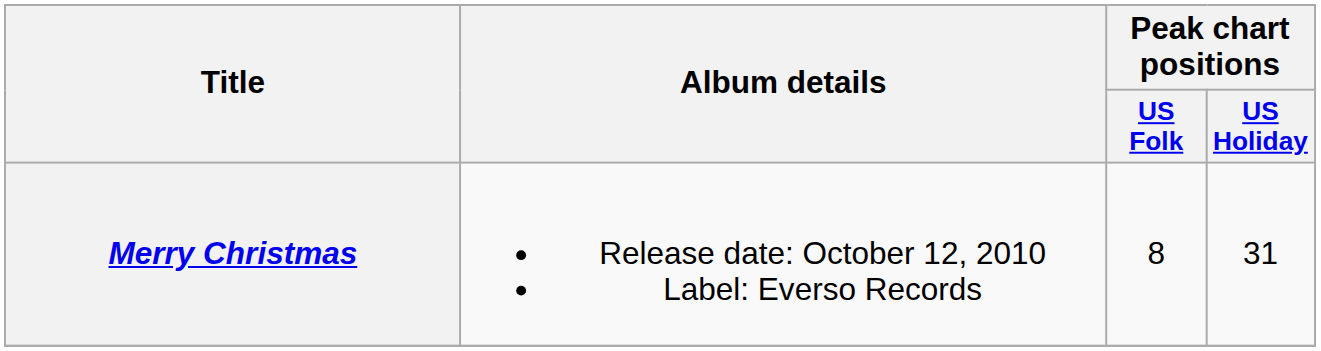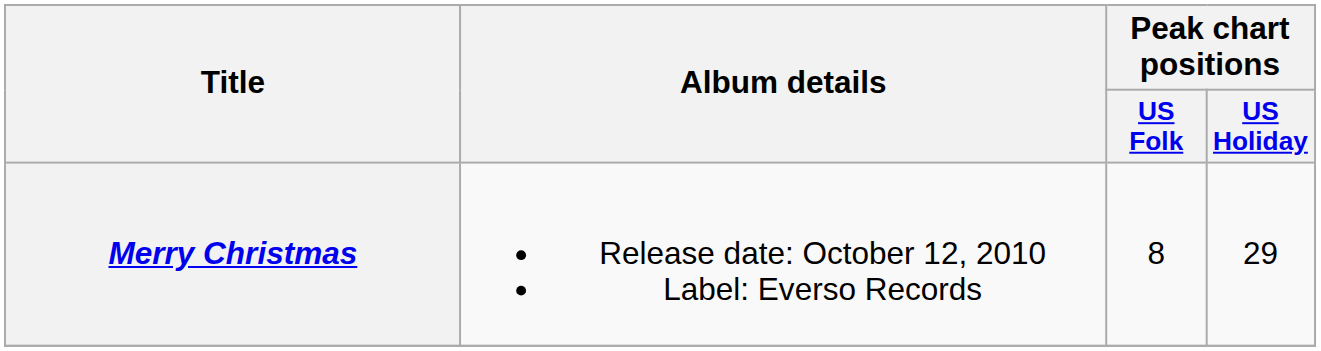Merry Christmas | Peak chart positions / US Holiday: 31 -> 29
